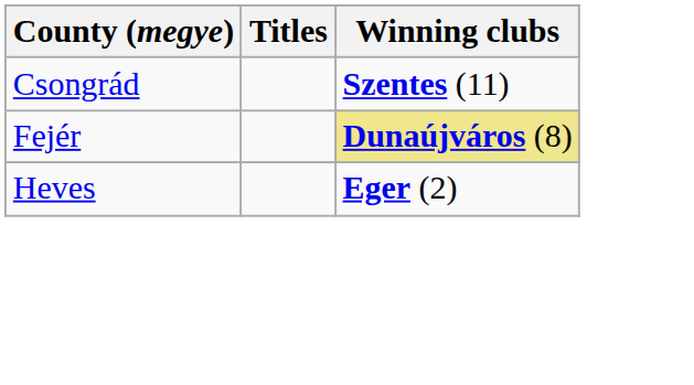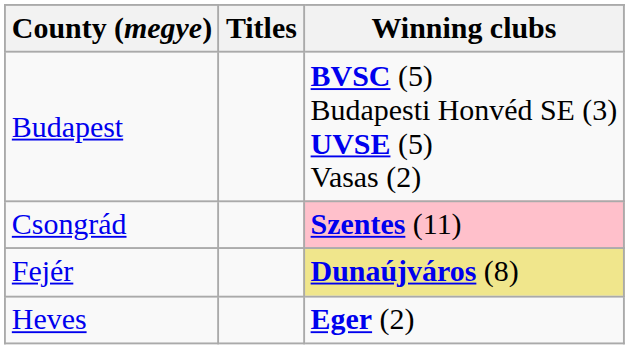+ row: Budapest | BVSC (5) Budapesti Honvéd SE (3) UVSE (5) Vasas (2)
Csongrád | Winning clubs: no background -> pink background
